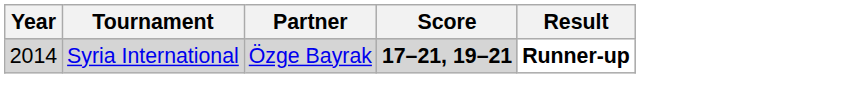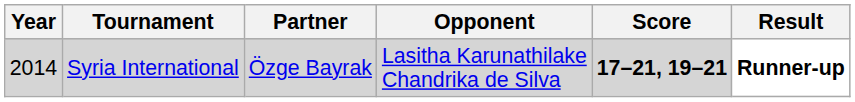+ column: Opponent | Lasitha Karunathilake Chandrika de Silva
